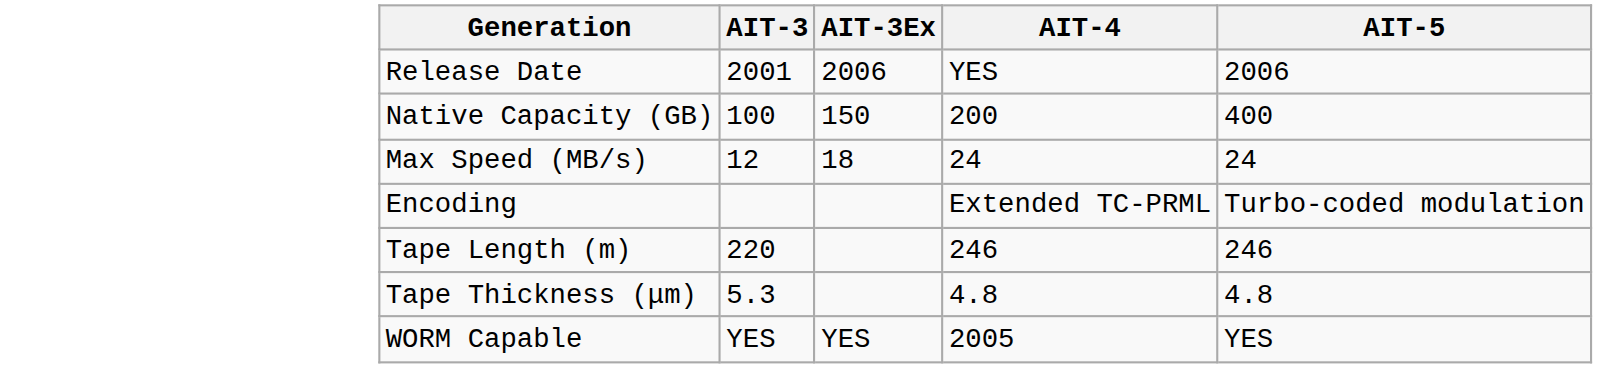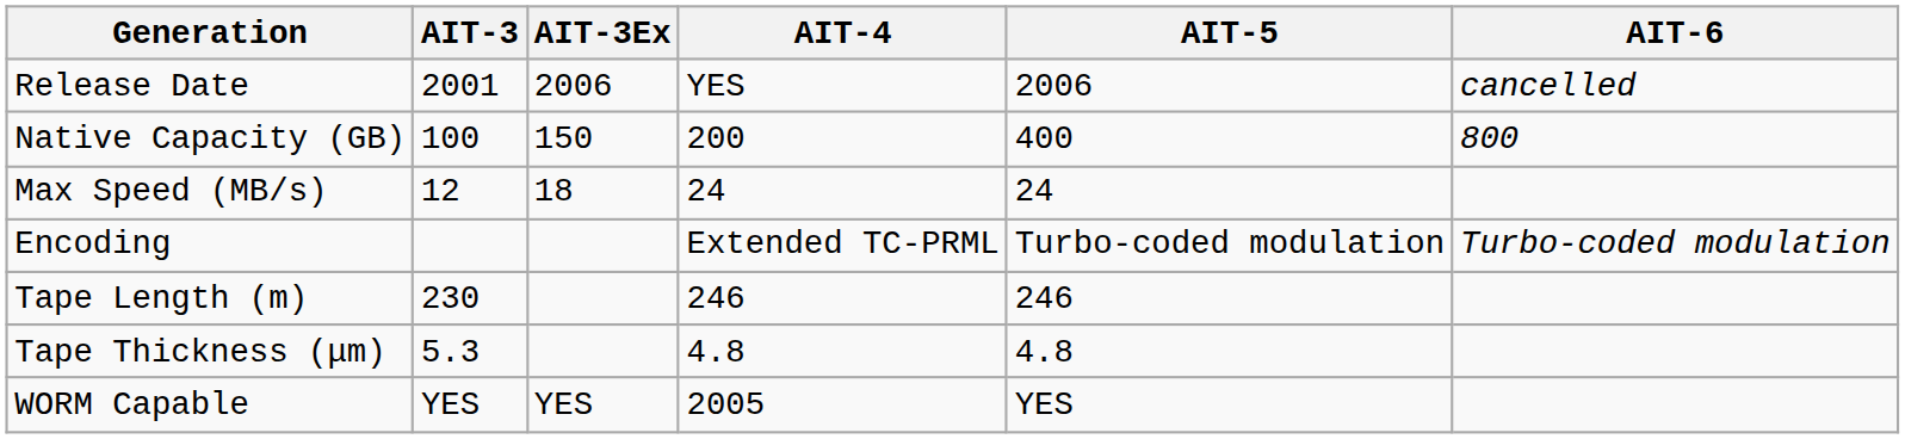+ column: AIT-6 | cancelled | 800 | Turbo-coded modulation
Tape Length (m) | AIT-3: 220 -> 230
